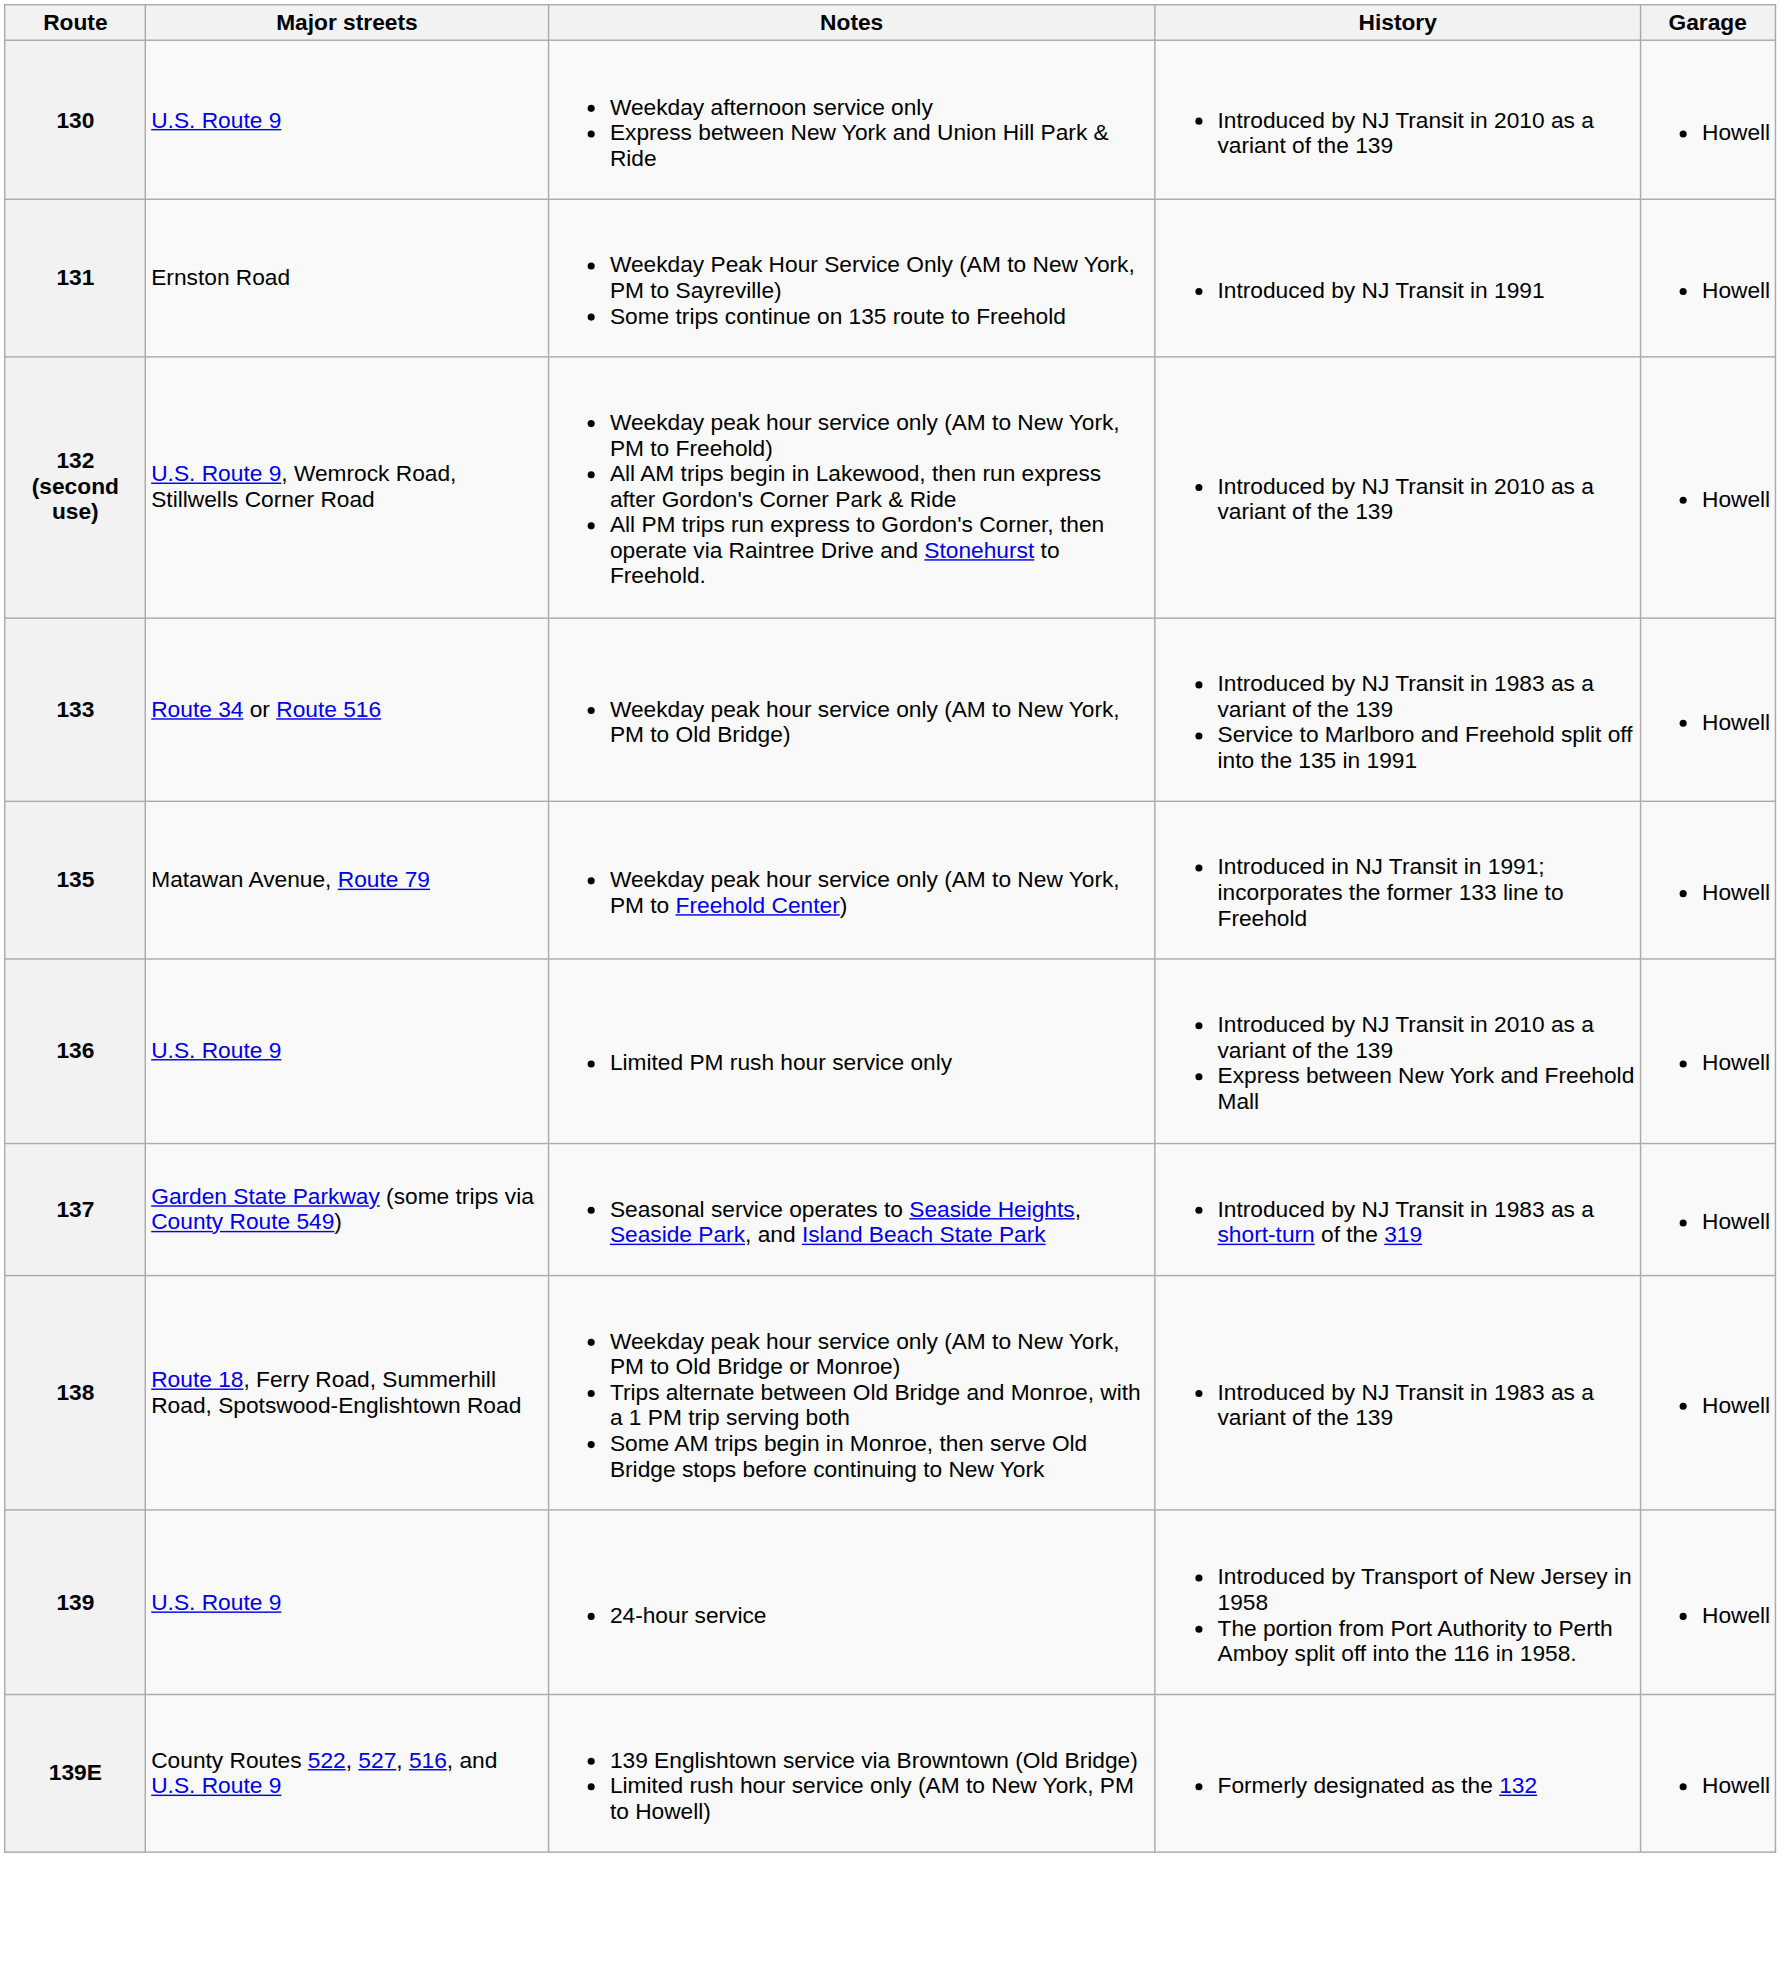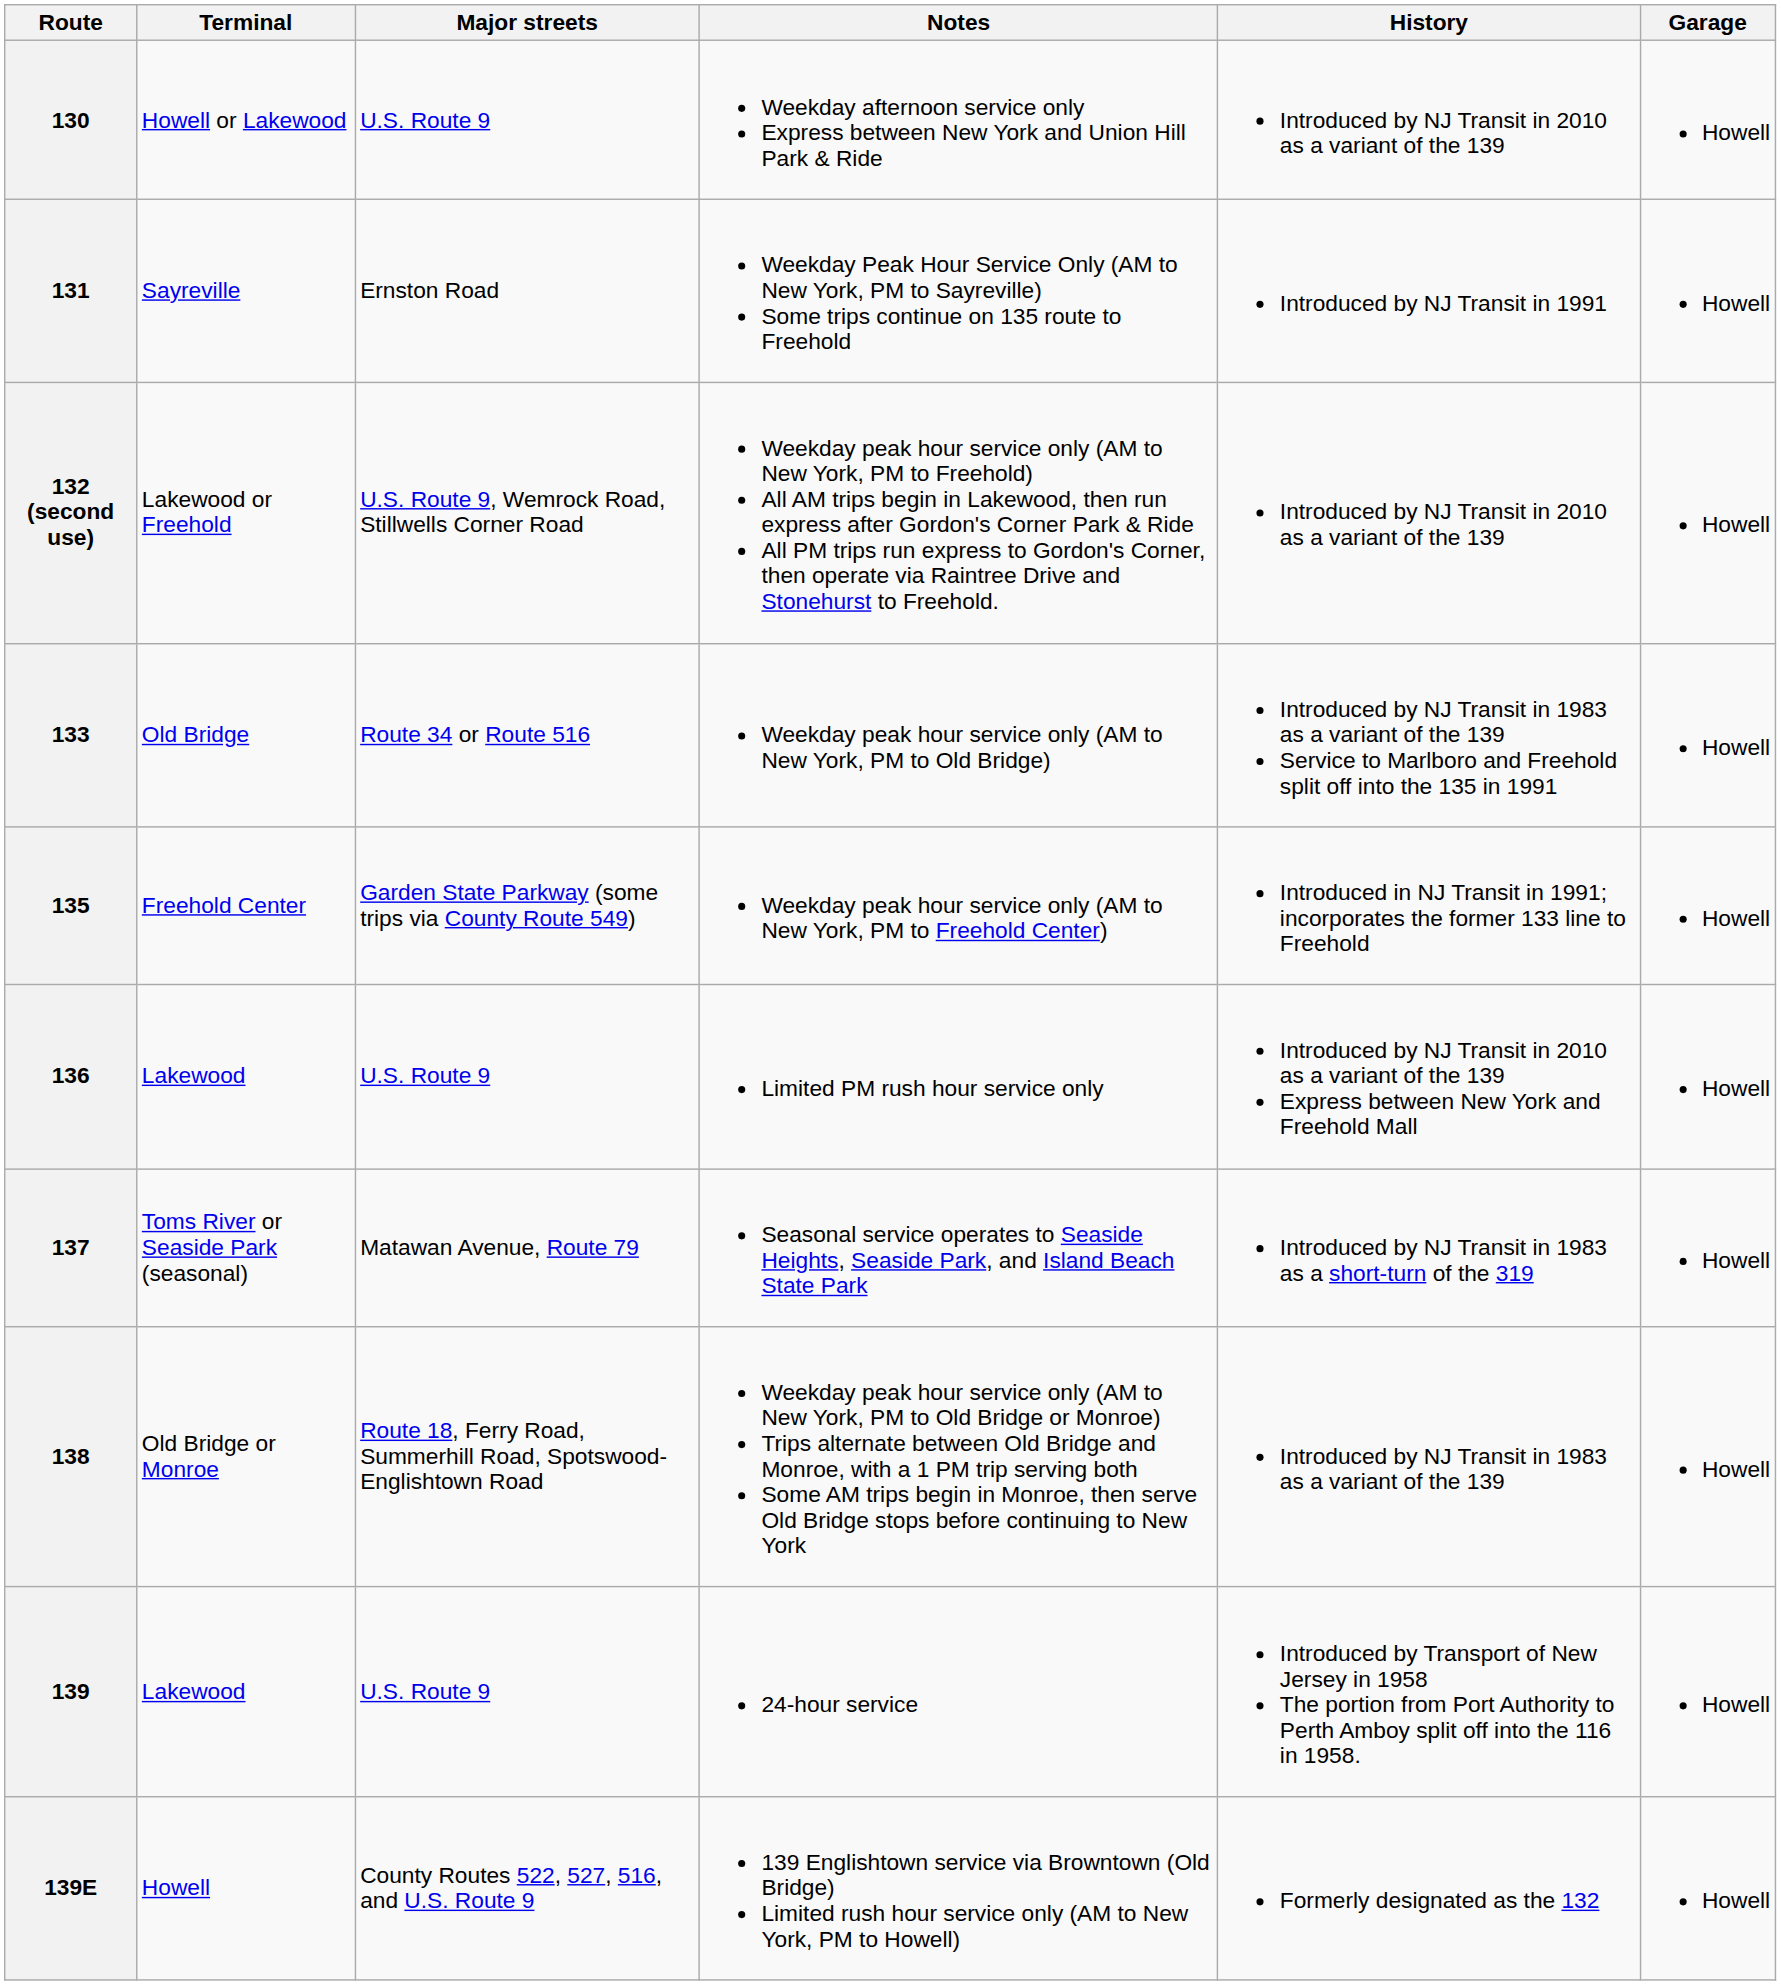+ column: Terminal | Howell or Lakewood | Sayreville | Lakewood or Freehold | Old Bridge | Freehold Center | Lakewood | Toms River or Seaside Park (seasonal) | Old Bridge or Monroe | Lakewood | Howell
135 | Major streets: Matawan Avenue, Route 79 -> Garden State Parkway (some trips via County Route 549)
137 | Major streets: Garden State Parkway (some trips via County Route 549) -> Matawan Avenue, Route 79
